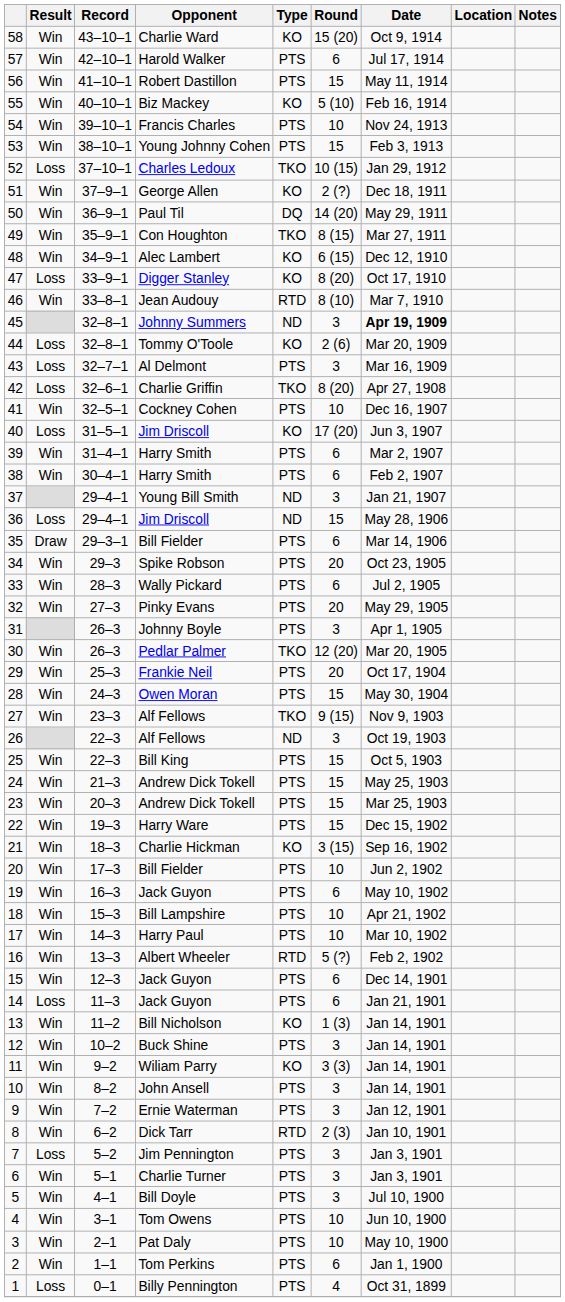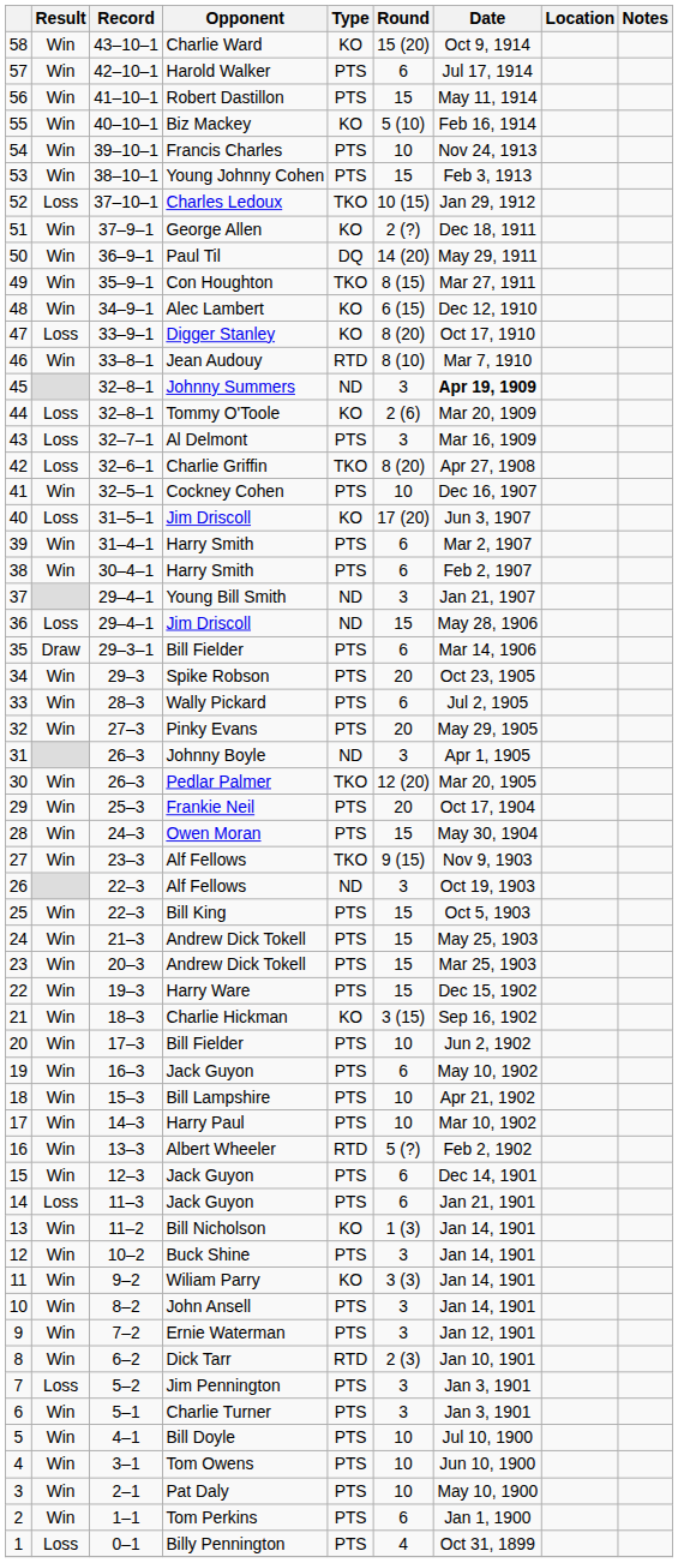31 | Type: PTS -> ND
5 | Round: 3 -> 10
